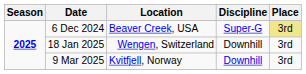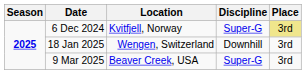6 Dec 2024 | Location: Beaver Creek, USA -> Kvitfjell, Norway
9 Mar 2025 | Location: Kvitfjell, Norway -> Beaver Creek, USA
9 Mar 2025 | Discipline: Downhill -> Super-G
